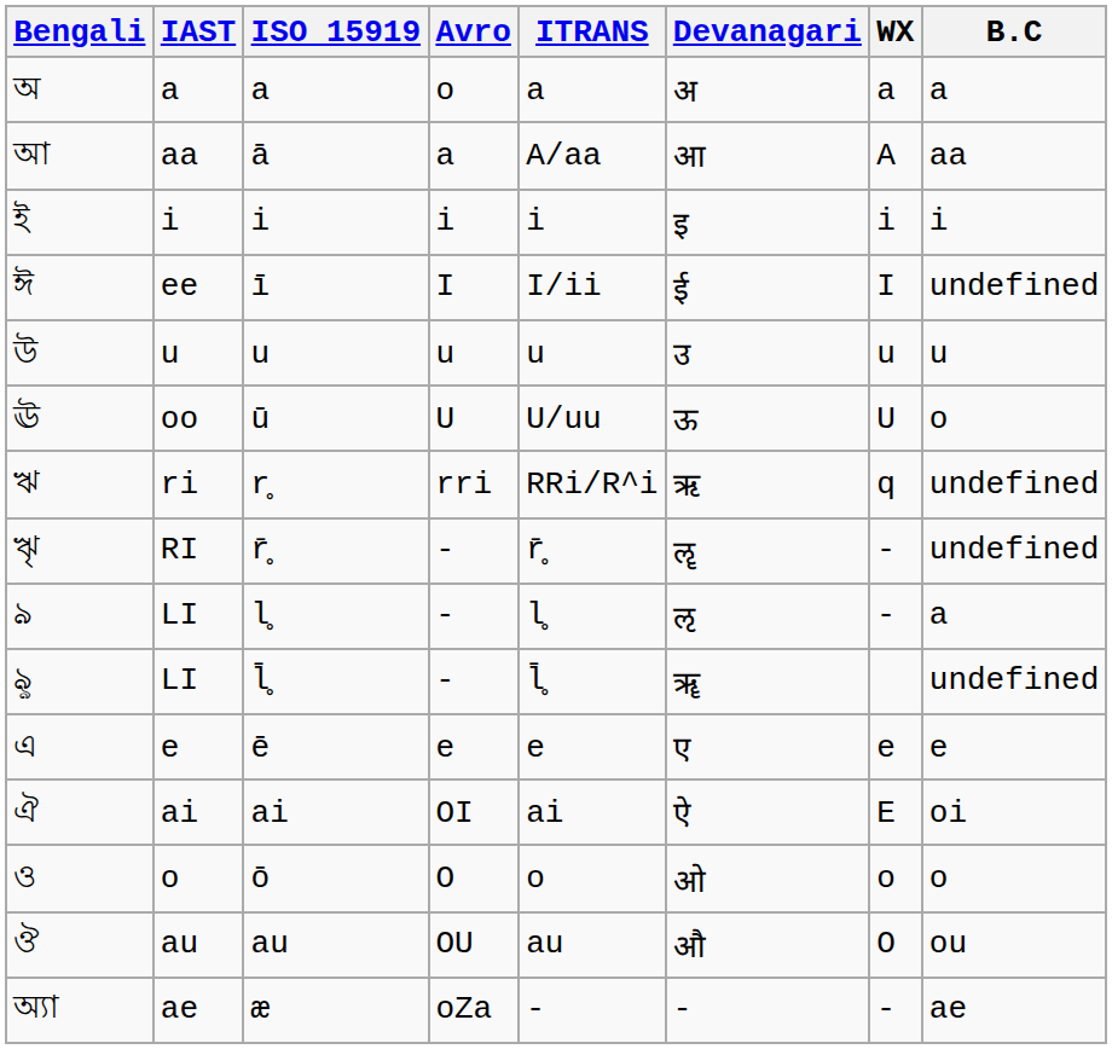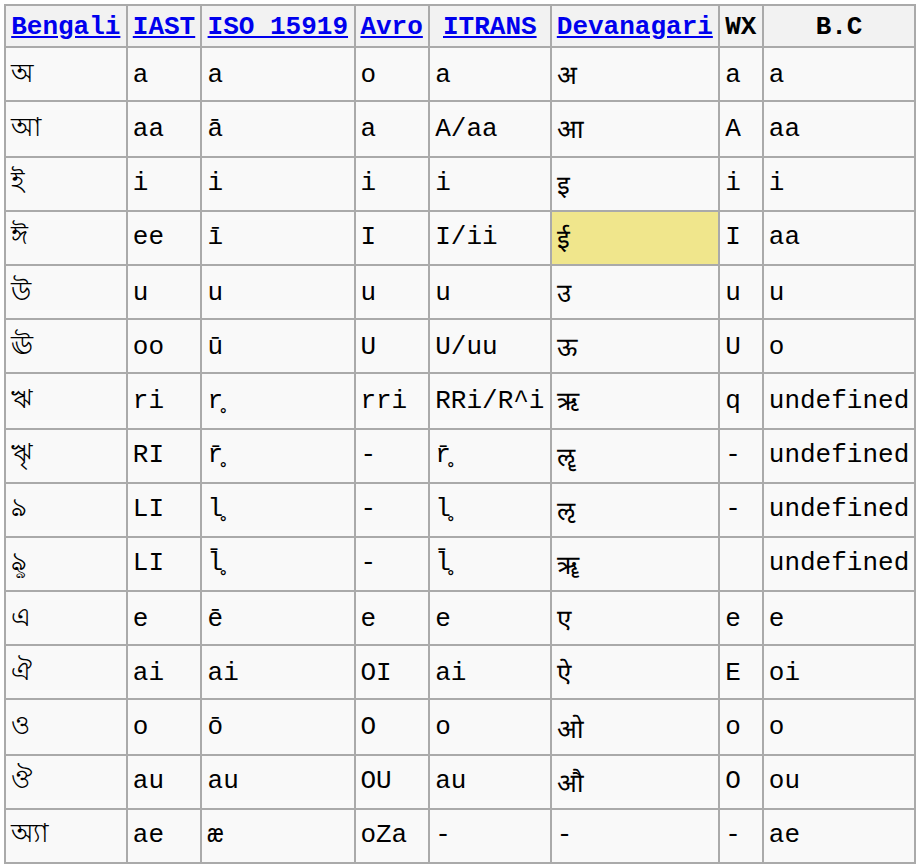ee | Devanagari: no background -> khaki background
ee | B.C: undefined -> aa
ঌ / LI | B.C: a -> undefined
